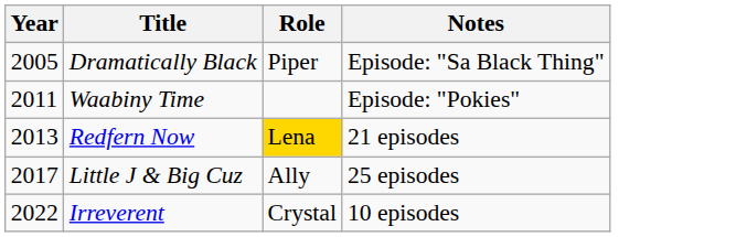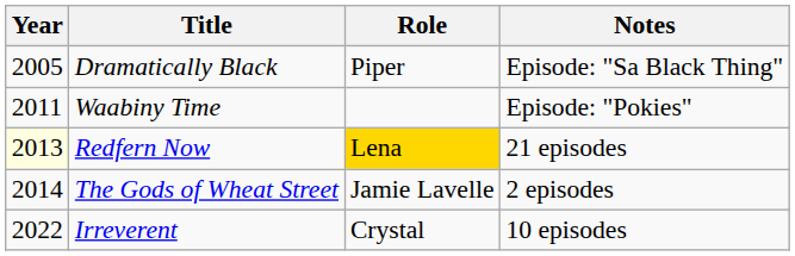Redfern Now | Year: no background -> lightyellow background
+ row: 2014 | The Gods of Wheat Street | Jamie Lavelle | 2 episodes
- row: 2017 | Little J & Big Cuz | Ally | 25 episodes
